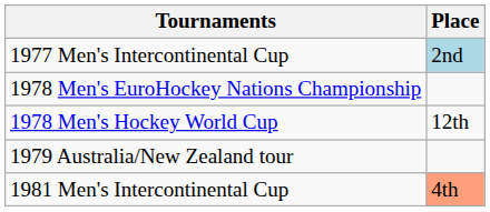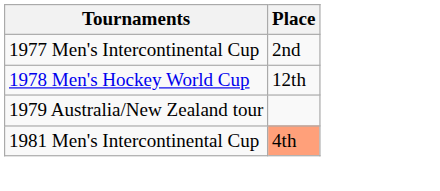1977 Men's Intercontinental Cup | Place: lightblue background -> no background
- row: 1978 Men's EuroHockey Nations Championship
